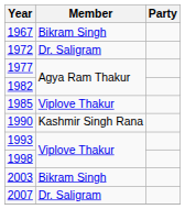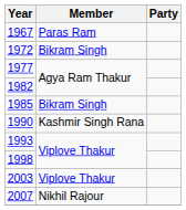1967 | Member: Bikram Singh -> Paras Ram
1972 | Member: Dr. Saligram -> Bikram Singh
1985 | Member: Viplove Thakur -> Bikram Singh
2003 | Member: Bikram Singh -> Viplove Thakur
2007 | Member: Dr. Saligram -> Nikhil Rajour
